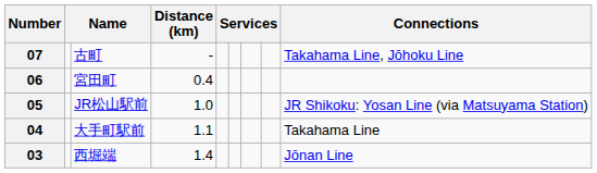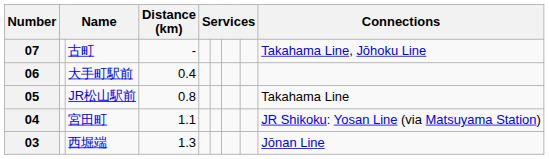06 | column 3: 宮田町 -> 大手町駅前
05 | Distance (km): 1.0 -> 0.8
05 | Connections: JR Shikoku: Yosan Line (via Matsuyama Station) -> Takahama Line
04 | column 3: 大手町駅前 -> 宮田町
04 | Connections: Takahama Line -> JR Shikoku: Yosan Line (via Matsuyama Station)
03 | Distance (km): 1.4 -> 1.3
